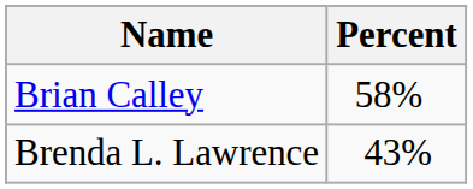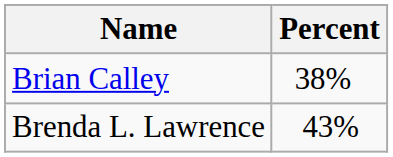Brian Calley | Percent: 58% -> 38%
